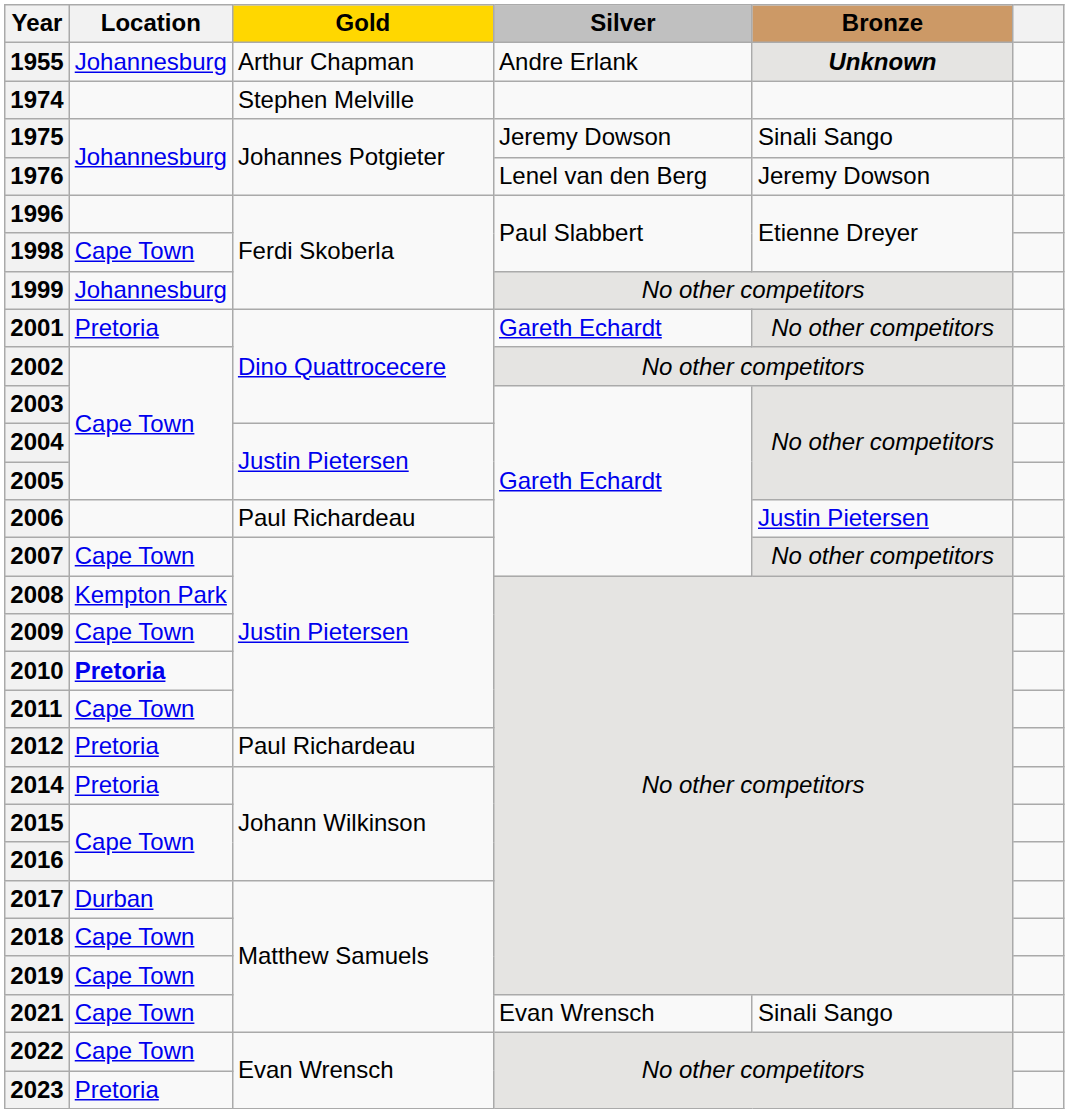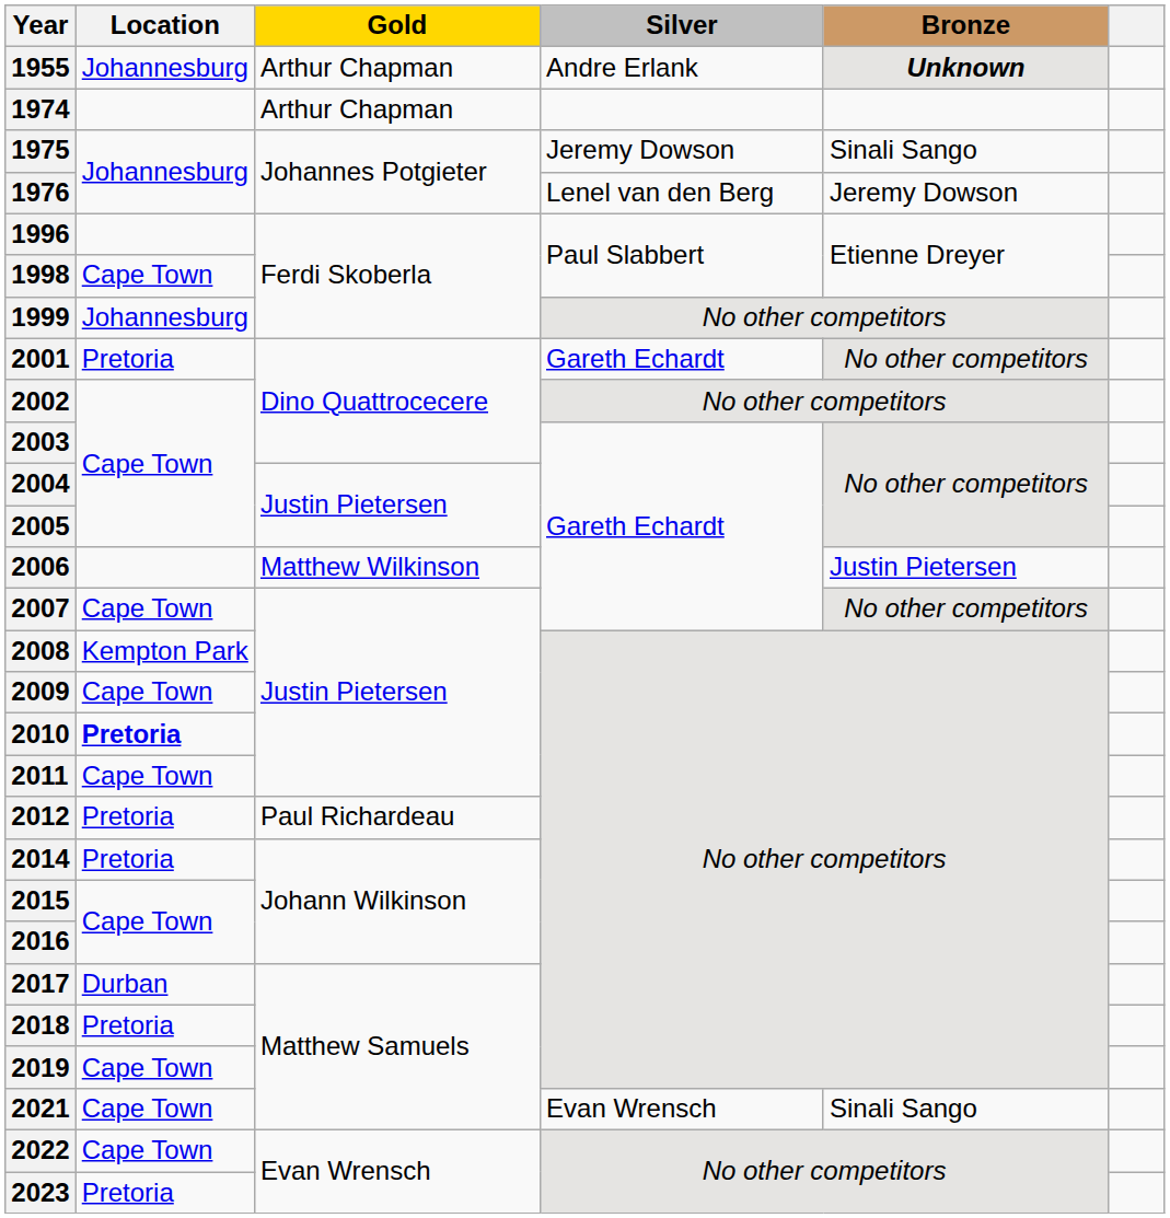1974 | Gold: Stephen Melville -> Arthur Chapman
2006 | Gold: Paul Richardeau -> Matthew Wilkinson
2018 | Location: Cape Town -> Pretoria
